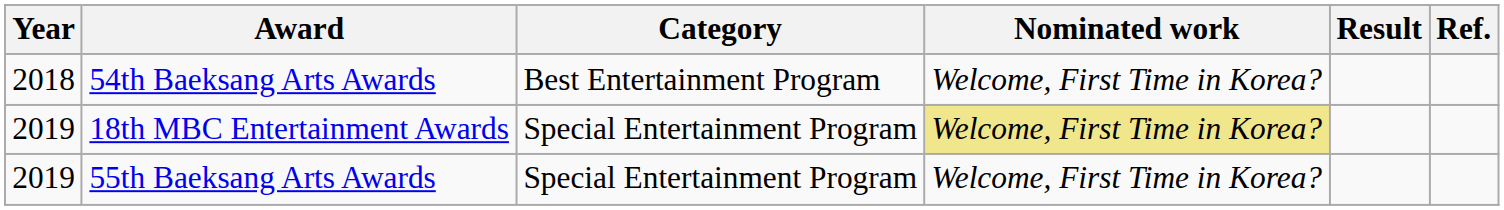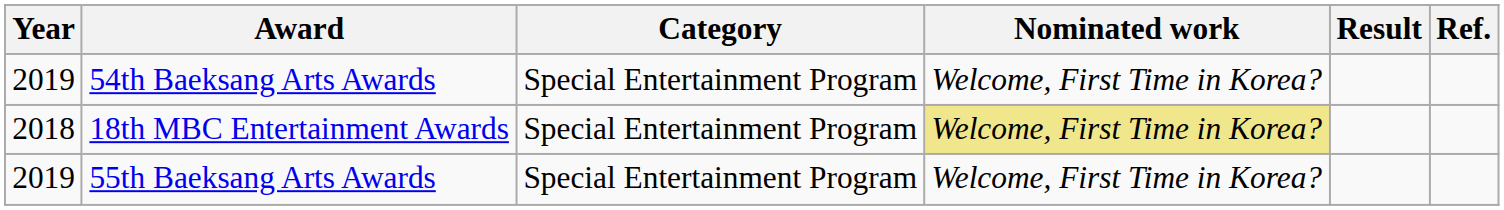54th Baeksang Arts Awards | Year: 2018 -> 2019
54th Baeksang Arts Awards | Category: Best Entertainment Program -> Special Entertainment Program
18th MBC Entertainment Awards | Year: 2019 -> 2018
